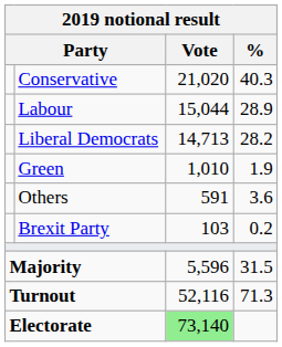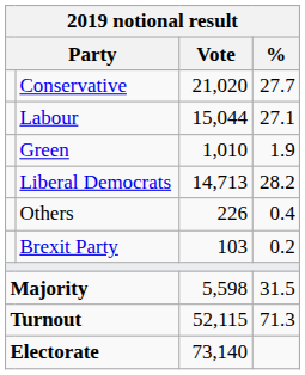Conservative | %: 40.3 -> 27.7
Labour | %: 28.9 -> 27.1
rows swapped: Liberal Democrats <-> Green
Others | Vote: 591 -> 226
Others | %: 3.6 -> 0.4
Majority | Vote: 5,596 -> 5,598
Turnout | Vote: 52,116 -> 52,115
Electorate | Vote: lightgreen background -> no background
